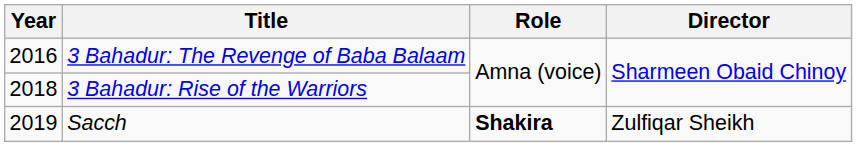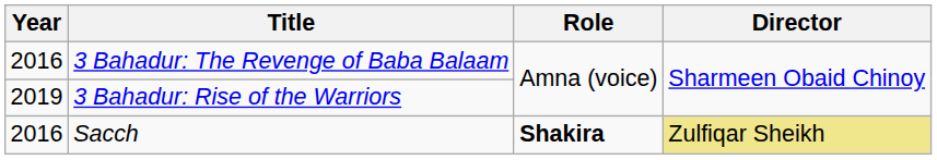3 Bahadur: Rise of the Warriors | Year: 2018 -> 2019
Sacch | Year: 2019 -> 2016
Sacch | Director: no background -> khaki background
